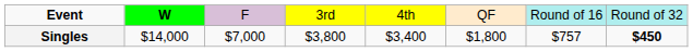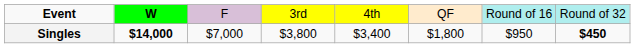Singles | column 2: normal -> bold
Singles | column 7: $757 -> $950
